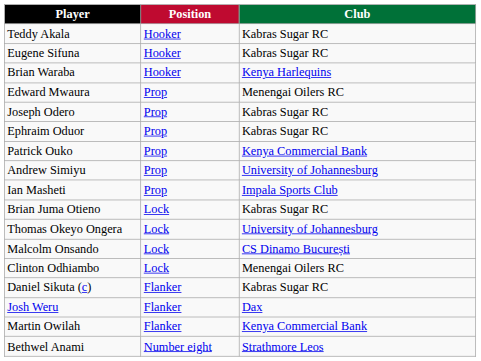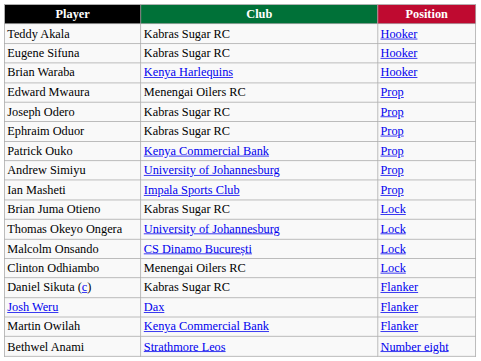columns swapped: Position <-> Club
